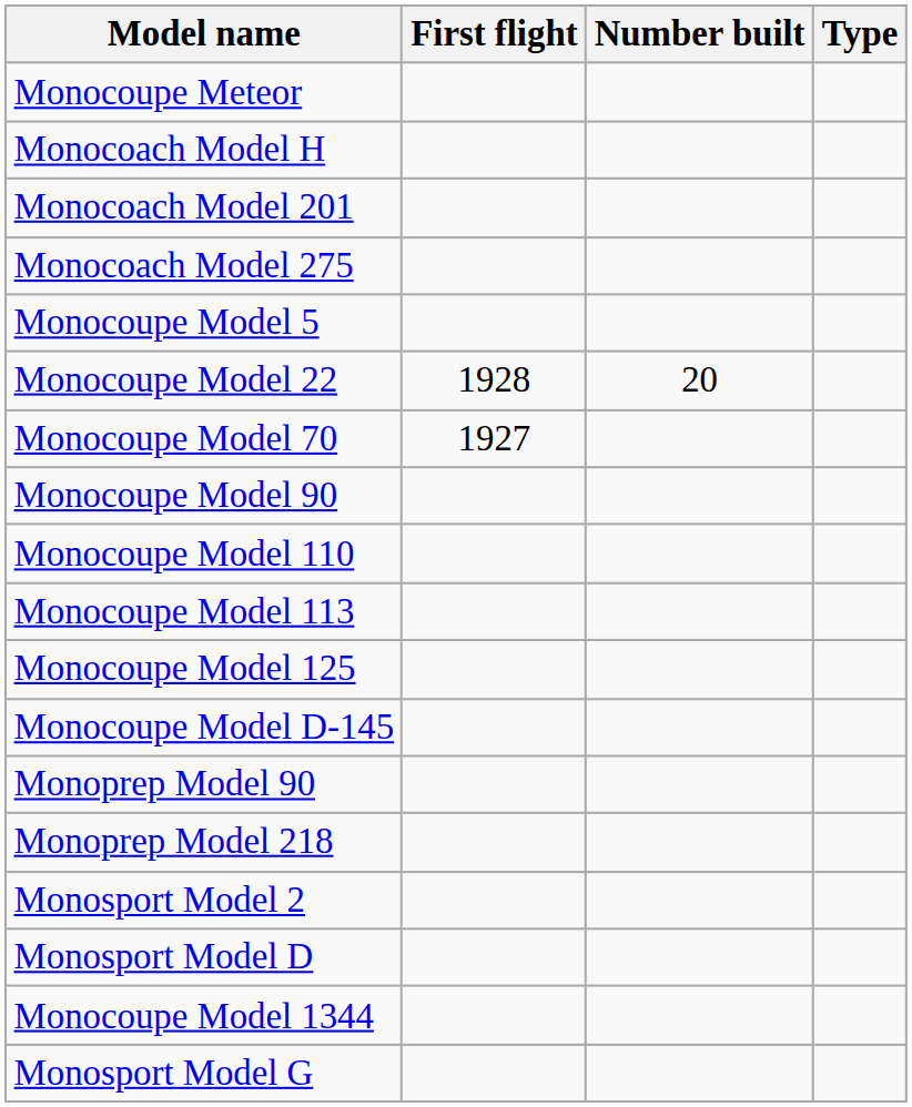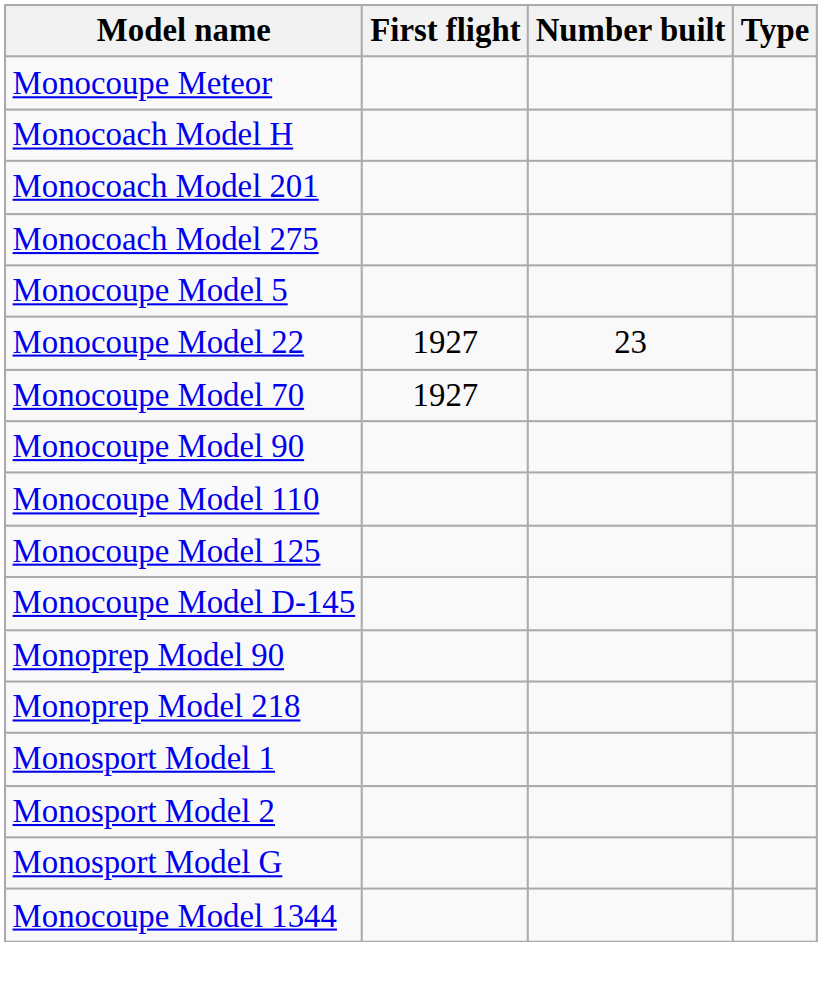Monocoupe Model 22 | First flight: 1928 -> 1927
Monocoupe Model 22 | Number built: 20 -> 23
- row: Monocoupe Model 113
+ row: Monosport Model 1
- row: Monosport Model D
rows swapped: Monosport Model G <-> Monocoupe Model 1344
